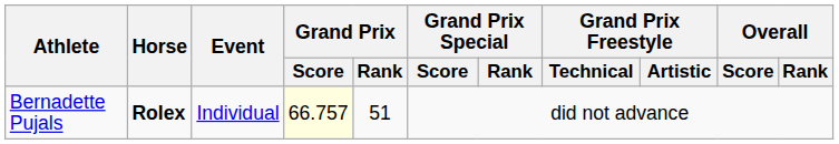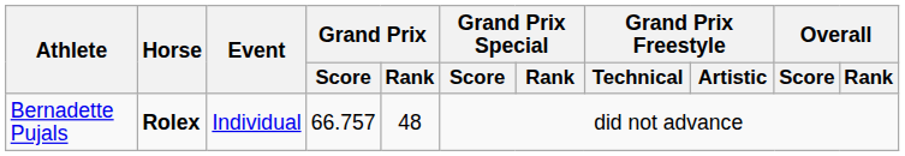Bernadette Pujals | Grand Prix / Score: lightyellow background -> no background
Bernadette Pujals | Grand Prix / Rank: 51 -> 48
